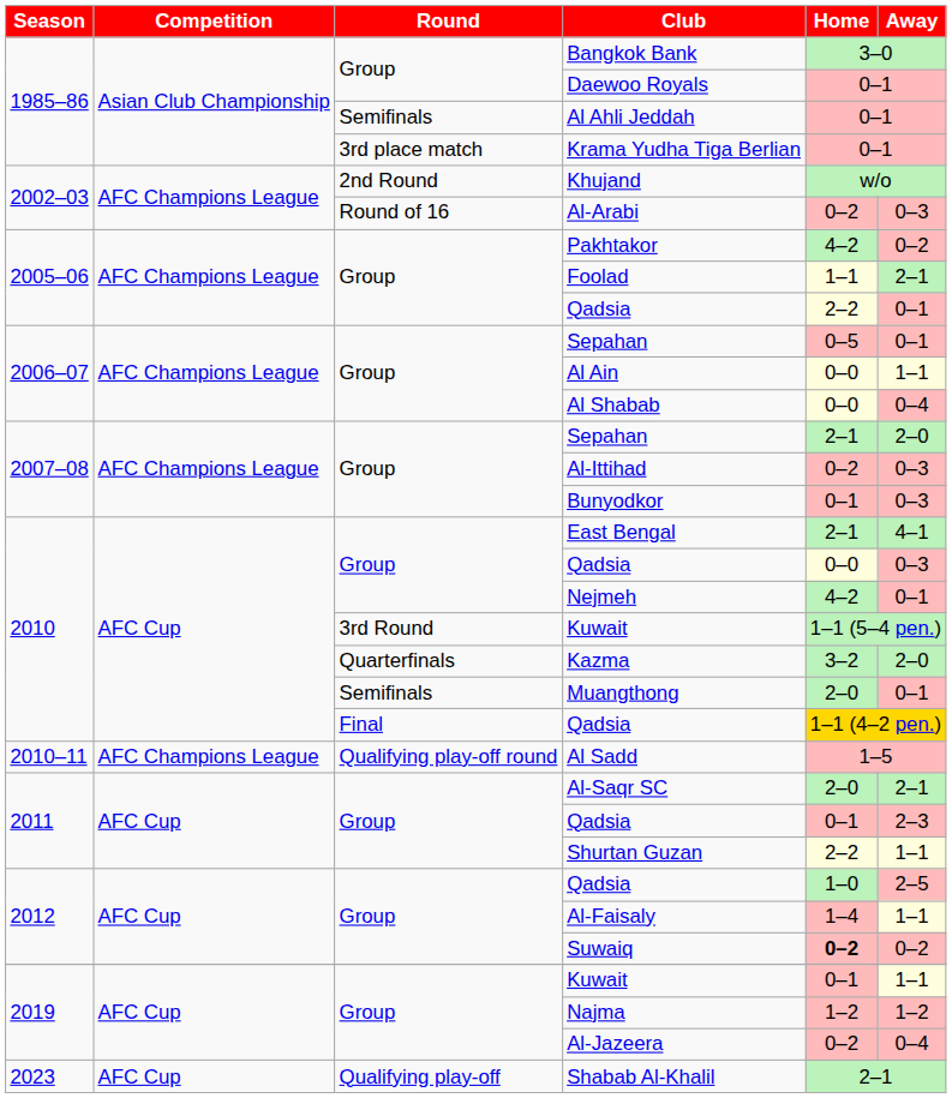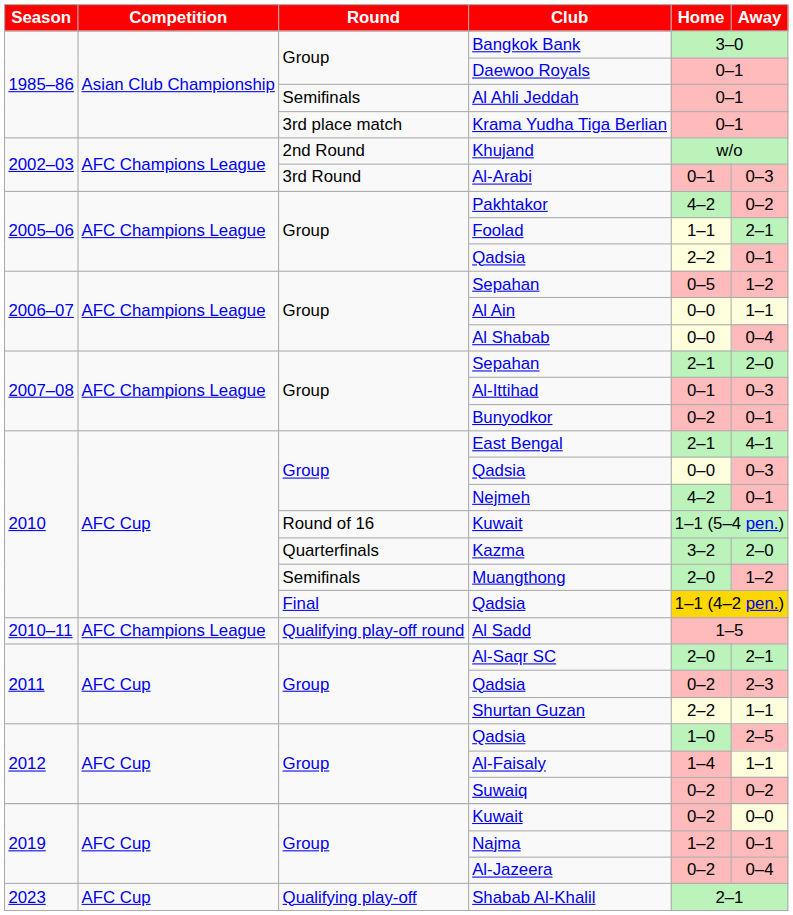Al-Arabi | Round: Round of 16 -> 3rd Round
Al-Arabi | Home: 0–2 -> 0–1
2006–07 / Sepahan | Away: 0–1 -> 1–2
Al-Ittihad | Home: 0–2 -> 0–1
Bunyodkor | Home: 0–1 -> 0–2
Bunyodkor | Away: 0–3 -> 0–1
2010 / Kuwait | Round: 3rd Round -> Round of 16
Muangthong | Away: 0–1 -> 1–2
2011 / Qadsia | Home: 0–1 -> 0–2
Suwaiq | Home: bold -> normal
2019 / Kuwait | Home: 0–1 -> 0–2
2019 / Kuwait | Away: 1–1 -> 0–0
Najma | Away: 1–2 -> 0–1
